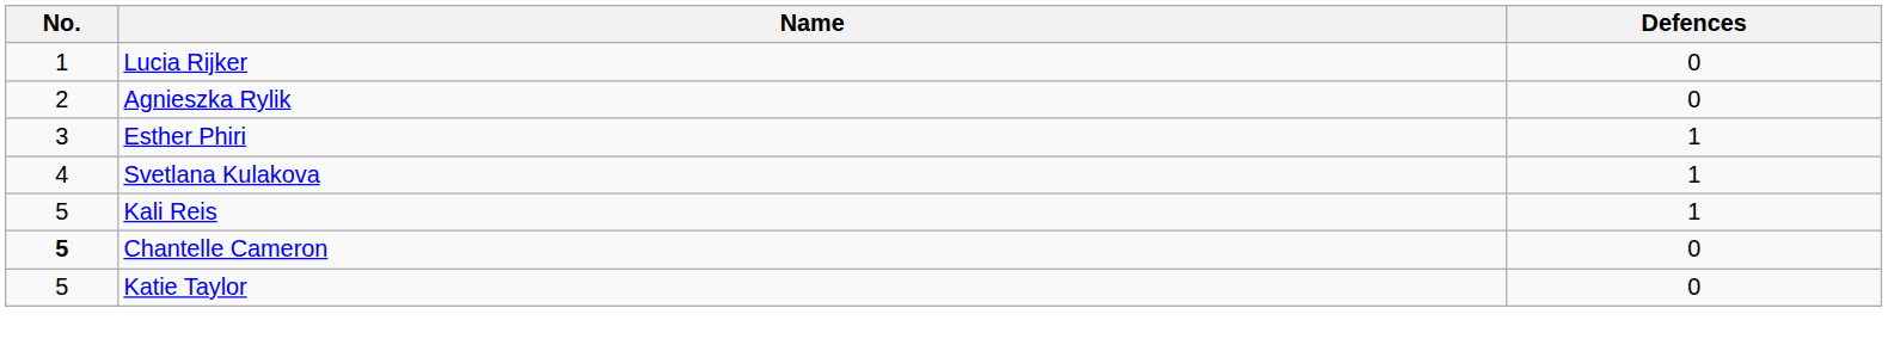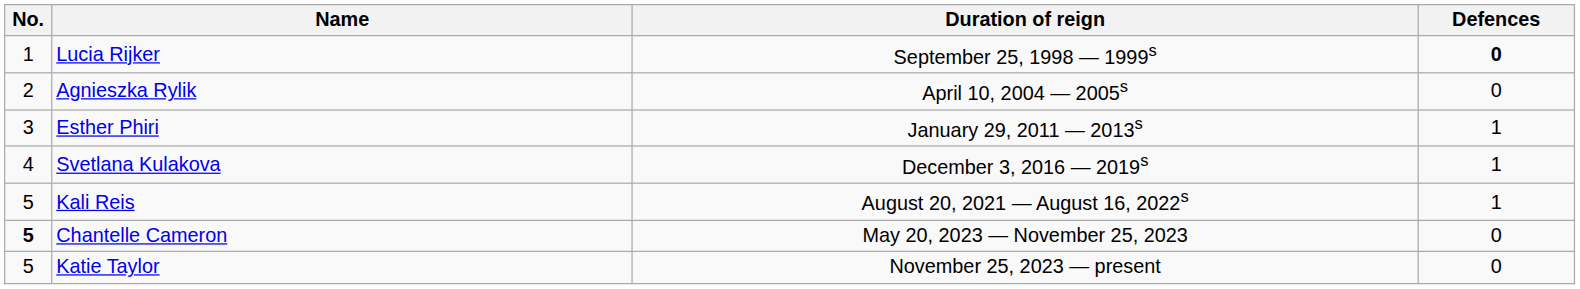+ column: Duration of reign | September 25, 1998 — 1999s | April 10, 2004 — 2005s | January 29, 2011 — 2013s | December 3, 2016 — 2019s | August 20, 2021 — August 16, 2022s | May 20, 2023 — November 25, 2023 | November 25, 2023 — present
Lucia Rijker | Defences: normal -> bold
